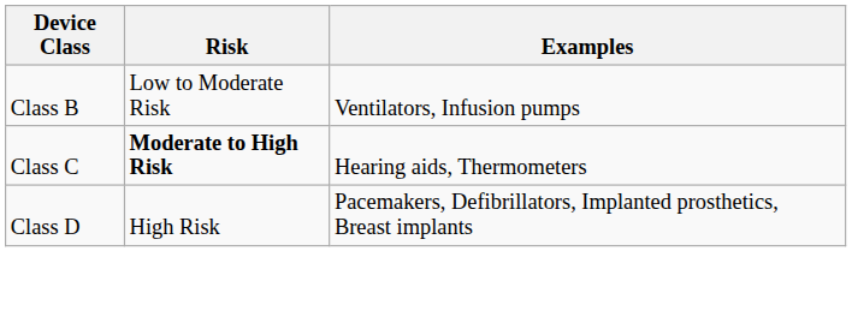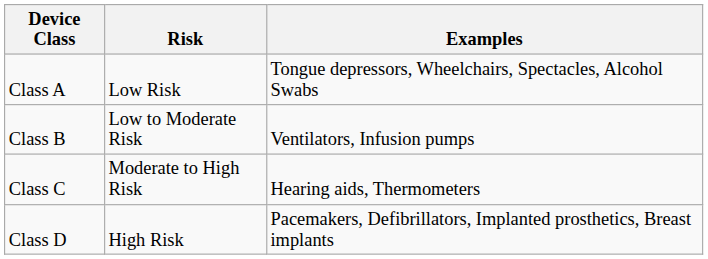+ row: Class A | Low Risk | Tongue depressors, Wheelchairs, Spectacles, Alcohol Swabs
Class C | Risk: bold -> normal
